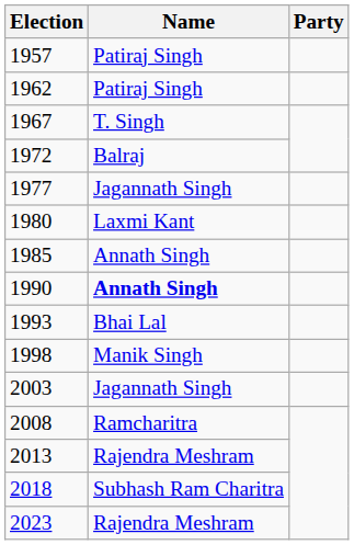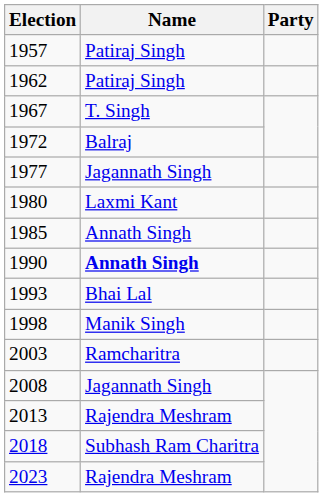2003 | Name: Jagannath Singh -> Ramcharitra
2008 | Name: Ramcharitra -> Jagannath Singh
